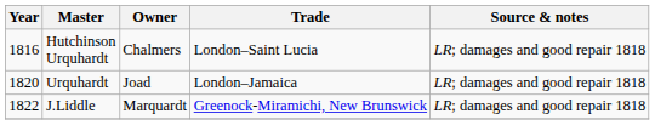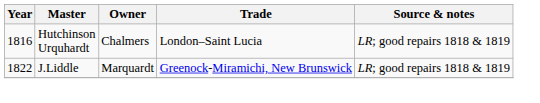Hutchinson Urquhardt | Source & notes: LR; damages and good repair 1818 -> LR; good repairs 1818 & 1819
- row: 1820 | Urquhardt | Joad | London–Jamaica | LR; damages and good repair 1818
J.Liddle | Source & notes: LR; damages and good repair 1818 -> LR; good repairs 1818 & 1819
